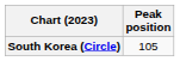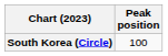South Korea (Circle) | Peak position: 105 -> 100
